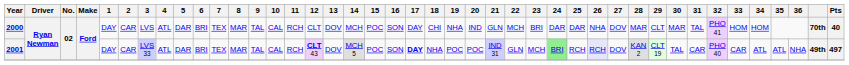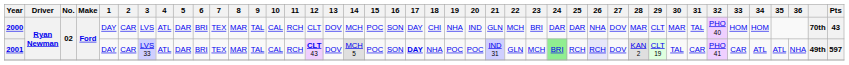2000 | 32: PHO 41 -> PHO 40
2000 | Pts: 40 -> 43
2001 | 32: PHO 40 -> PHO 41
2001 | Pts: 497 -> 597
